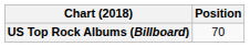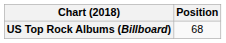US Top Rock Albums (Billboard) | Position: 70 -> 68
